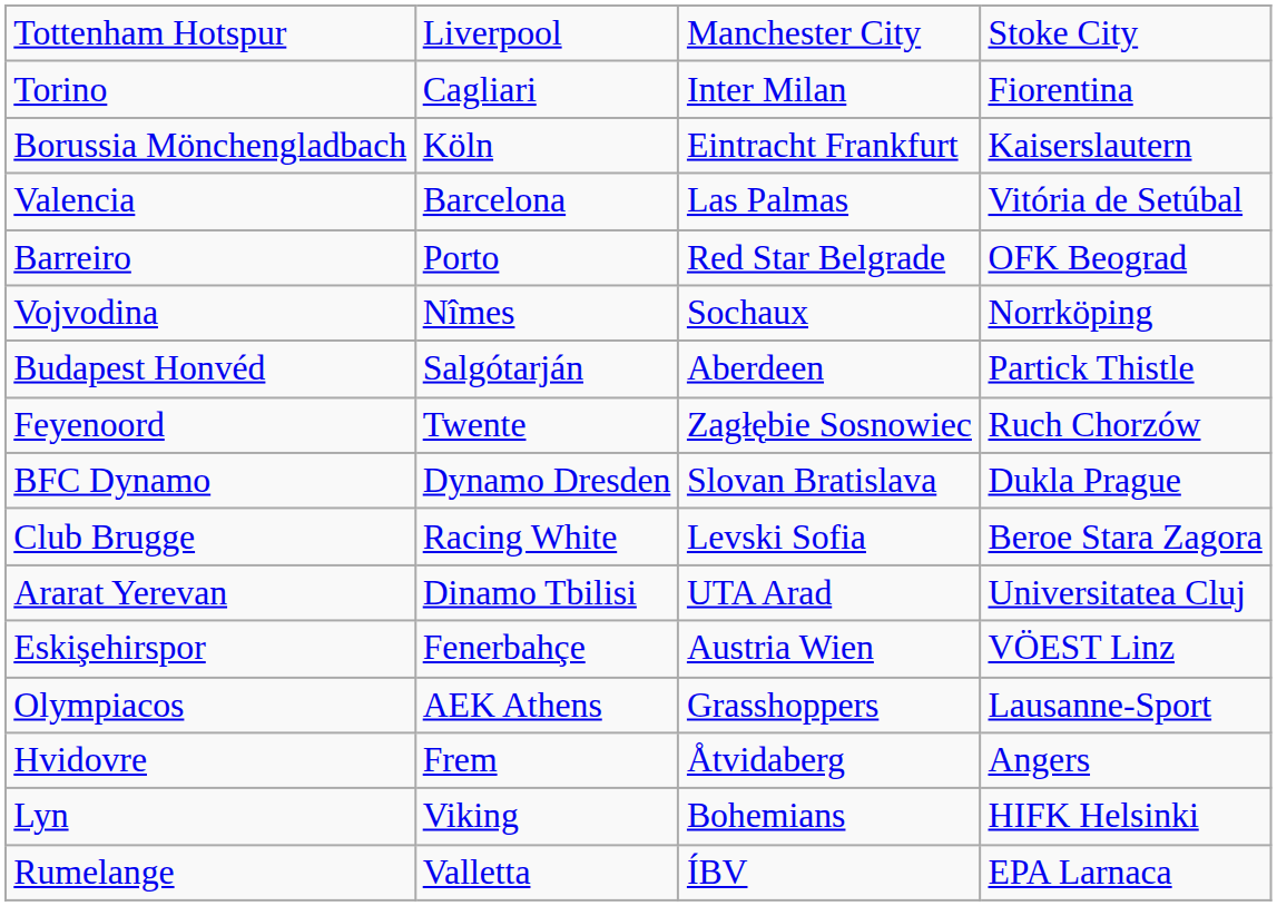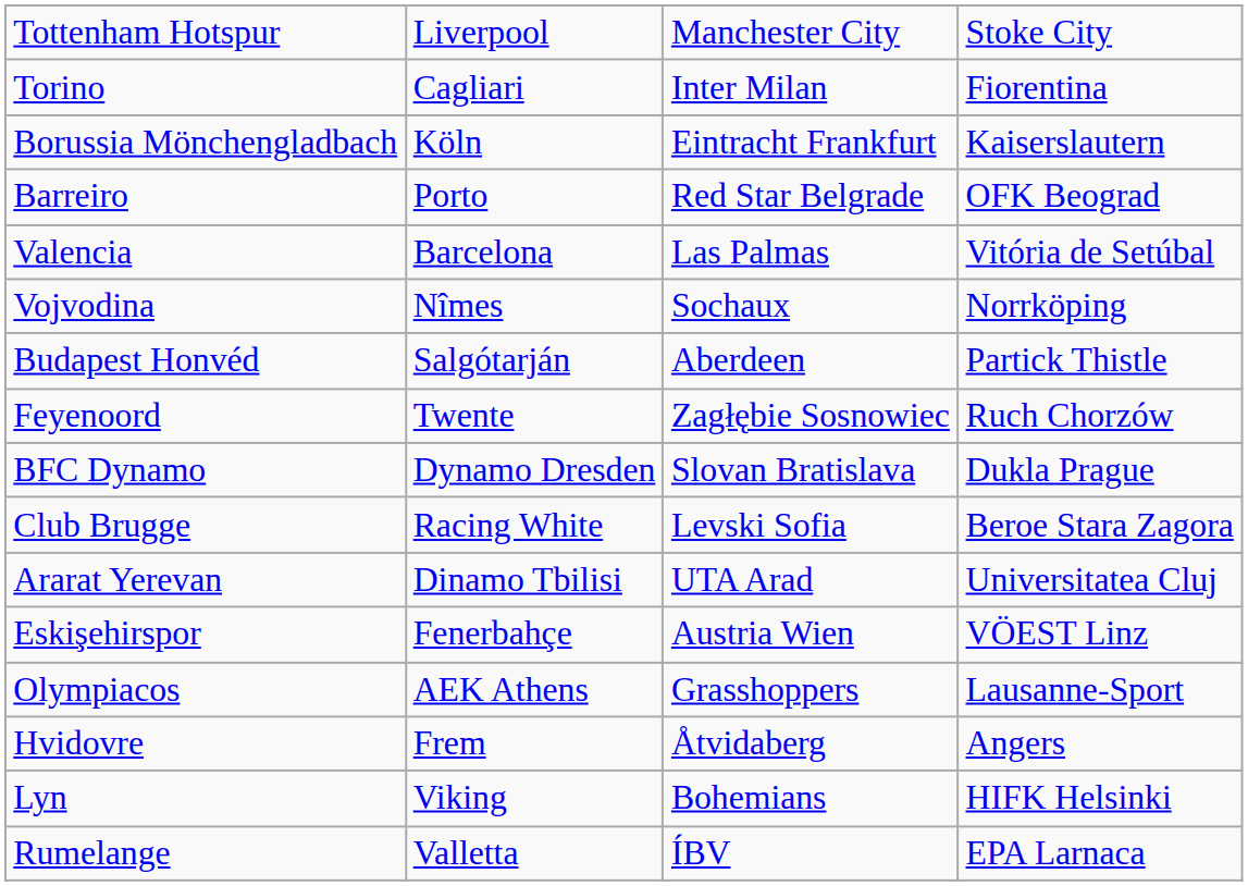rows swapped: Valencia <-> Barreiro
